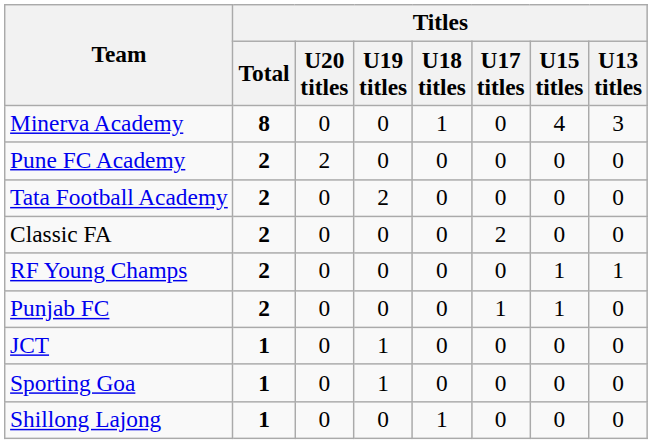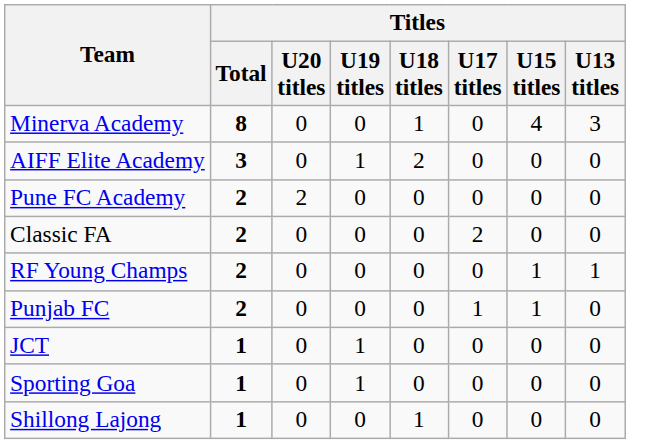+ row: AIFF Elite Academy | 3 | 0 | 1 | 2 | 0 | 0 | 0
- row: Tata Football Academy | 2 | 0 | 2 | 0 | 0 | 0 | 0
